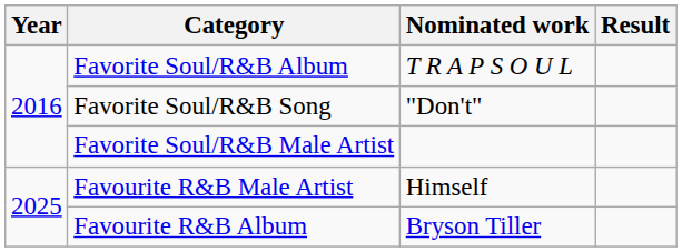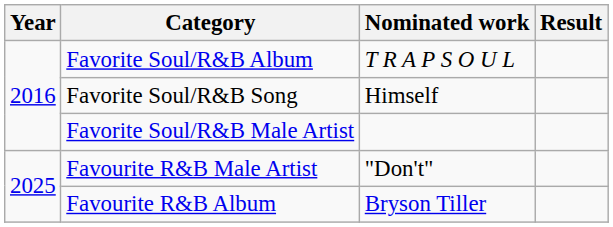Favorite Soul/R&B Song | Nominated work: "Don't" -> Himself
Favourite R&B Male Artist | Nominated work: Himself -> "Don't"
